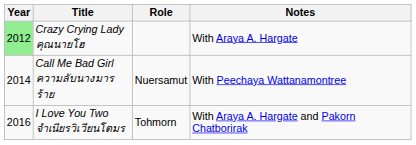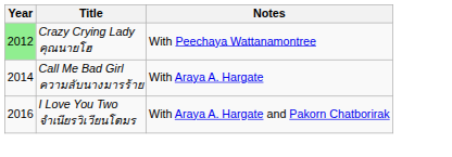- column: Role | Nuersamut | Tohmorn
Crazy Crying Lady คุณนายโฮ | Notes: With Araya A. Hargate -> With Peechaya Wattanamontree
Call Me Bad Girl ความลับนางมารร้าย | Notes: With Peechaya Wattanamontree -> With Araya A. Hargate
